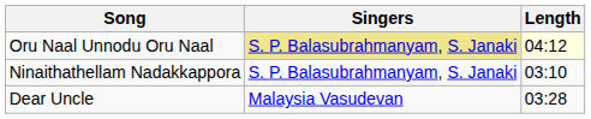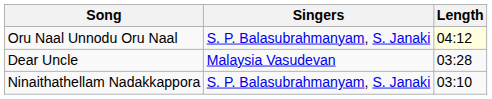Oru Naal Unnodu Oru Naal | Singers: khaki background -> no background
rows swapped: Ninaithathellam Nadakkappora <-> Dear Uncle
